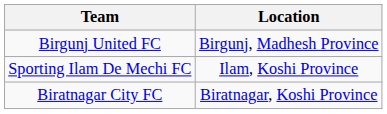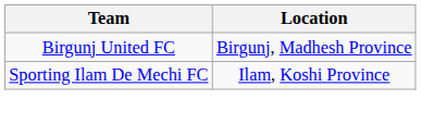- row: Biratnagar City FC | Biratnagar, Koshi Province
